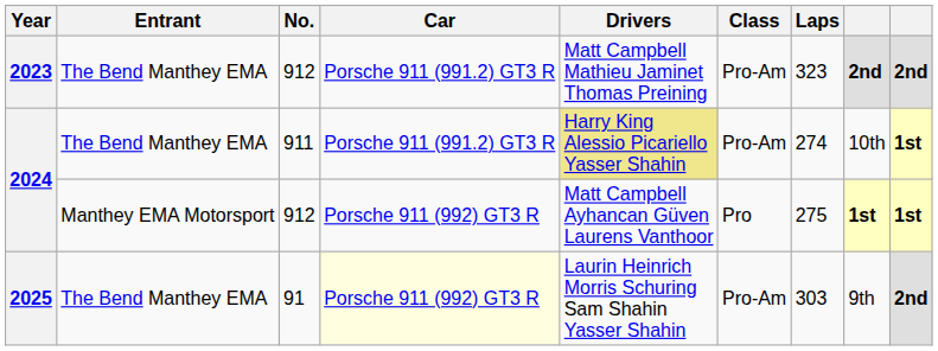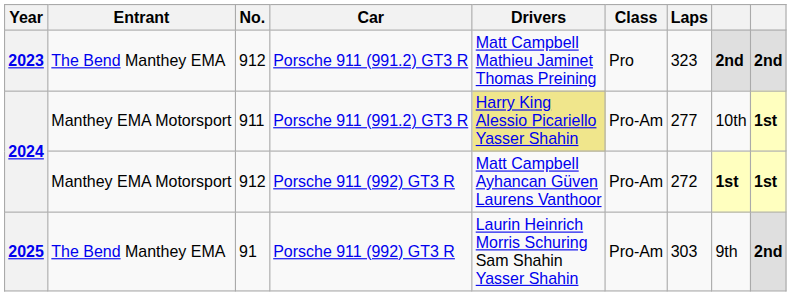2023 | Class: Pro-Am -> Pro
2024 / 911 | Entrant: The Bend Manthey EMA -> Manthey EMA Motorsport
2024 / 911 | Laps: 274 -> 277
2024 / 912 | Class: Pro -> Pro-Am
2024 / 912 | Laps: 275 -> 272
2025 | Car: lightyellow background -> no background
